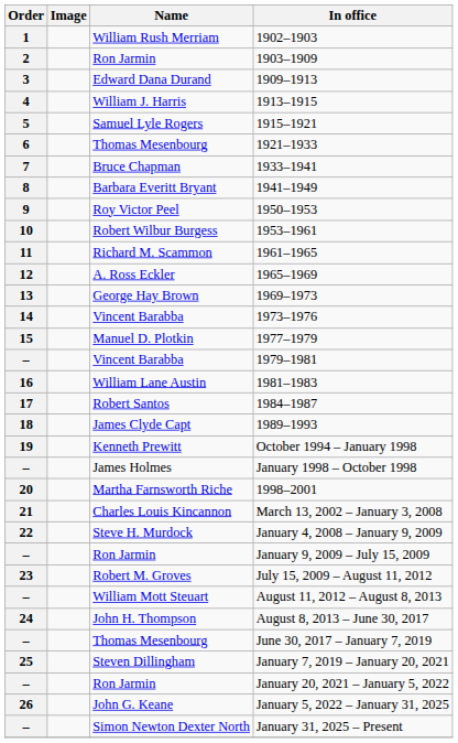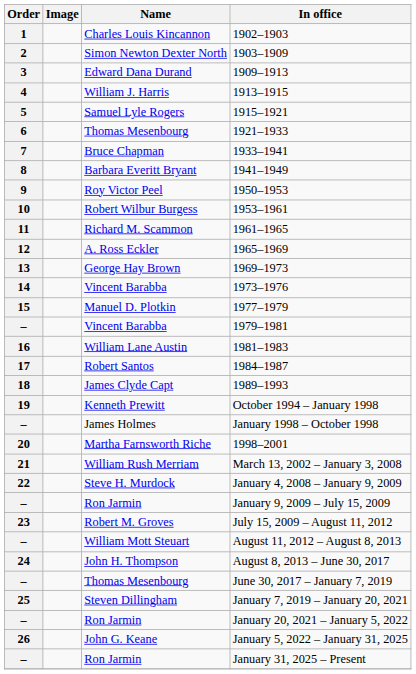1902–1903 | Name: William Rush Merriam -> Charles Louis Kincannon
1903–1909 | Name: Ron Jarmin -> Simon Newton Dexter North
March 13, 2002 – January 3, 2008 | Name: Charles Louis Kincannon -> William Rush Merriam
January 31, 2025 – Present | Name: Simon Newton Dexter North -> Ron Jarmin
